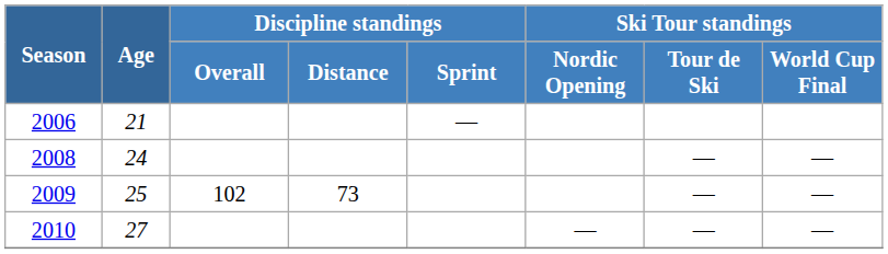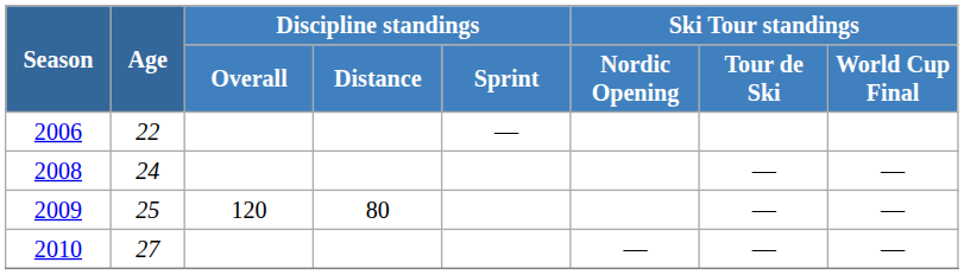2006 | Age: 21 -> 22
2009 | Discipline standings / Overall: 102 -> 120
2009 | Discipline standings / Distance: 73 -> 80
